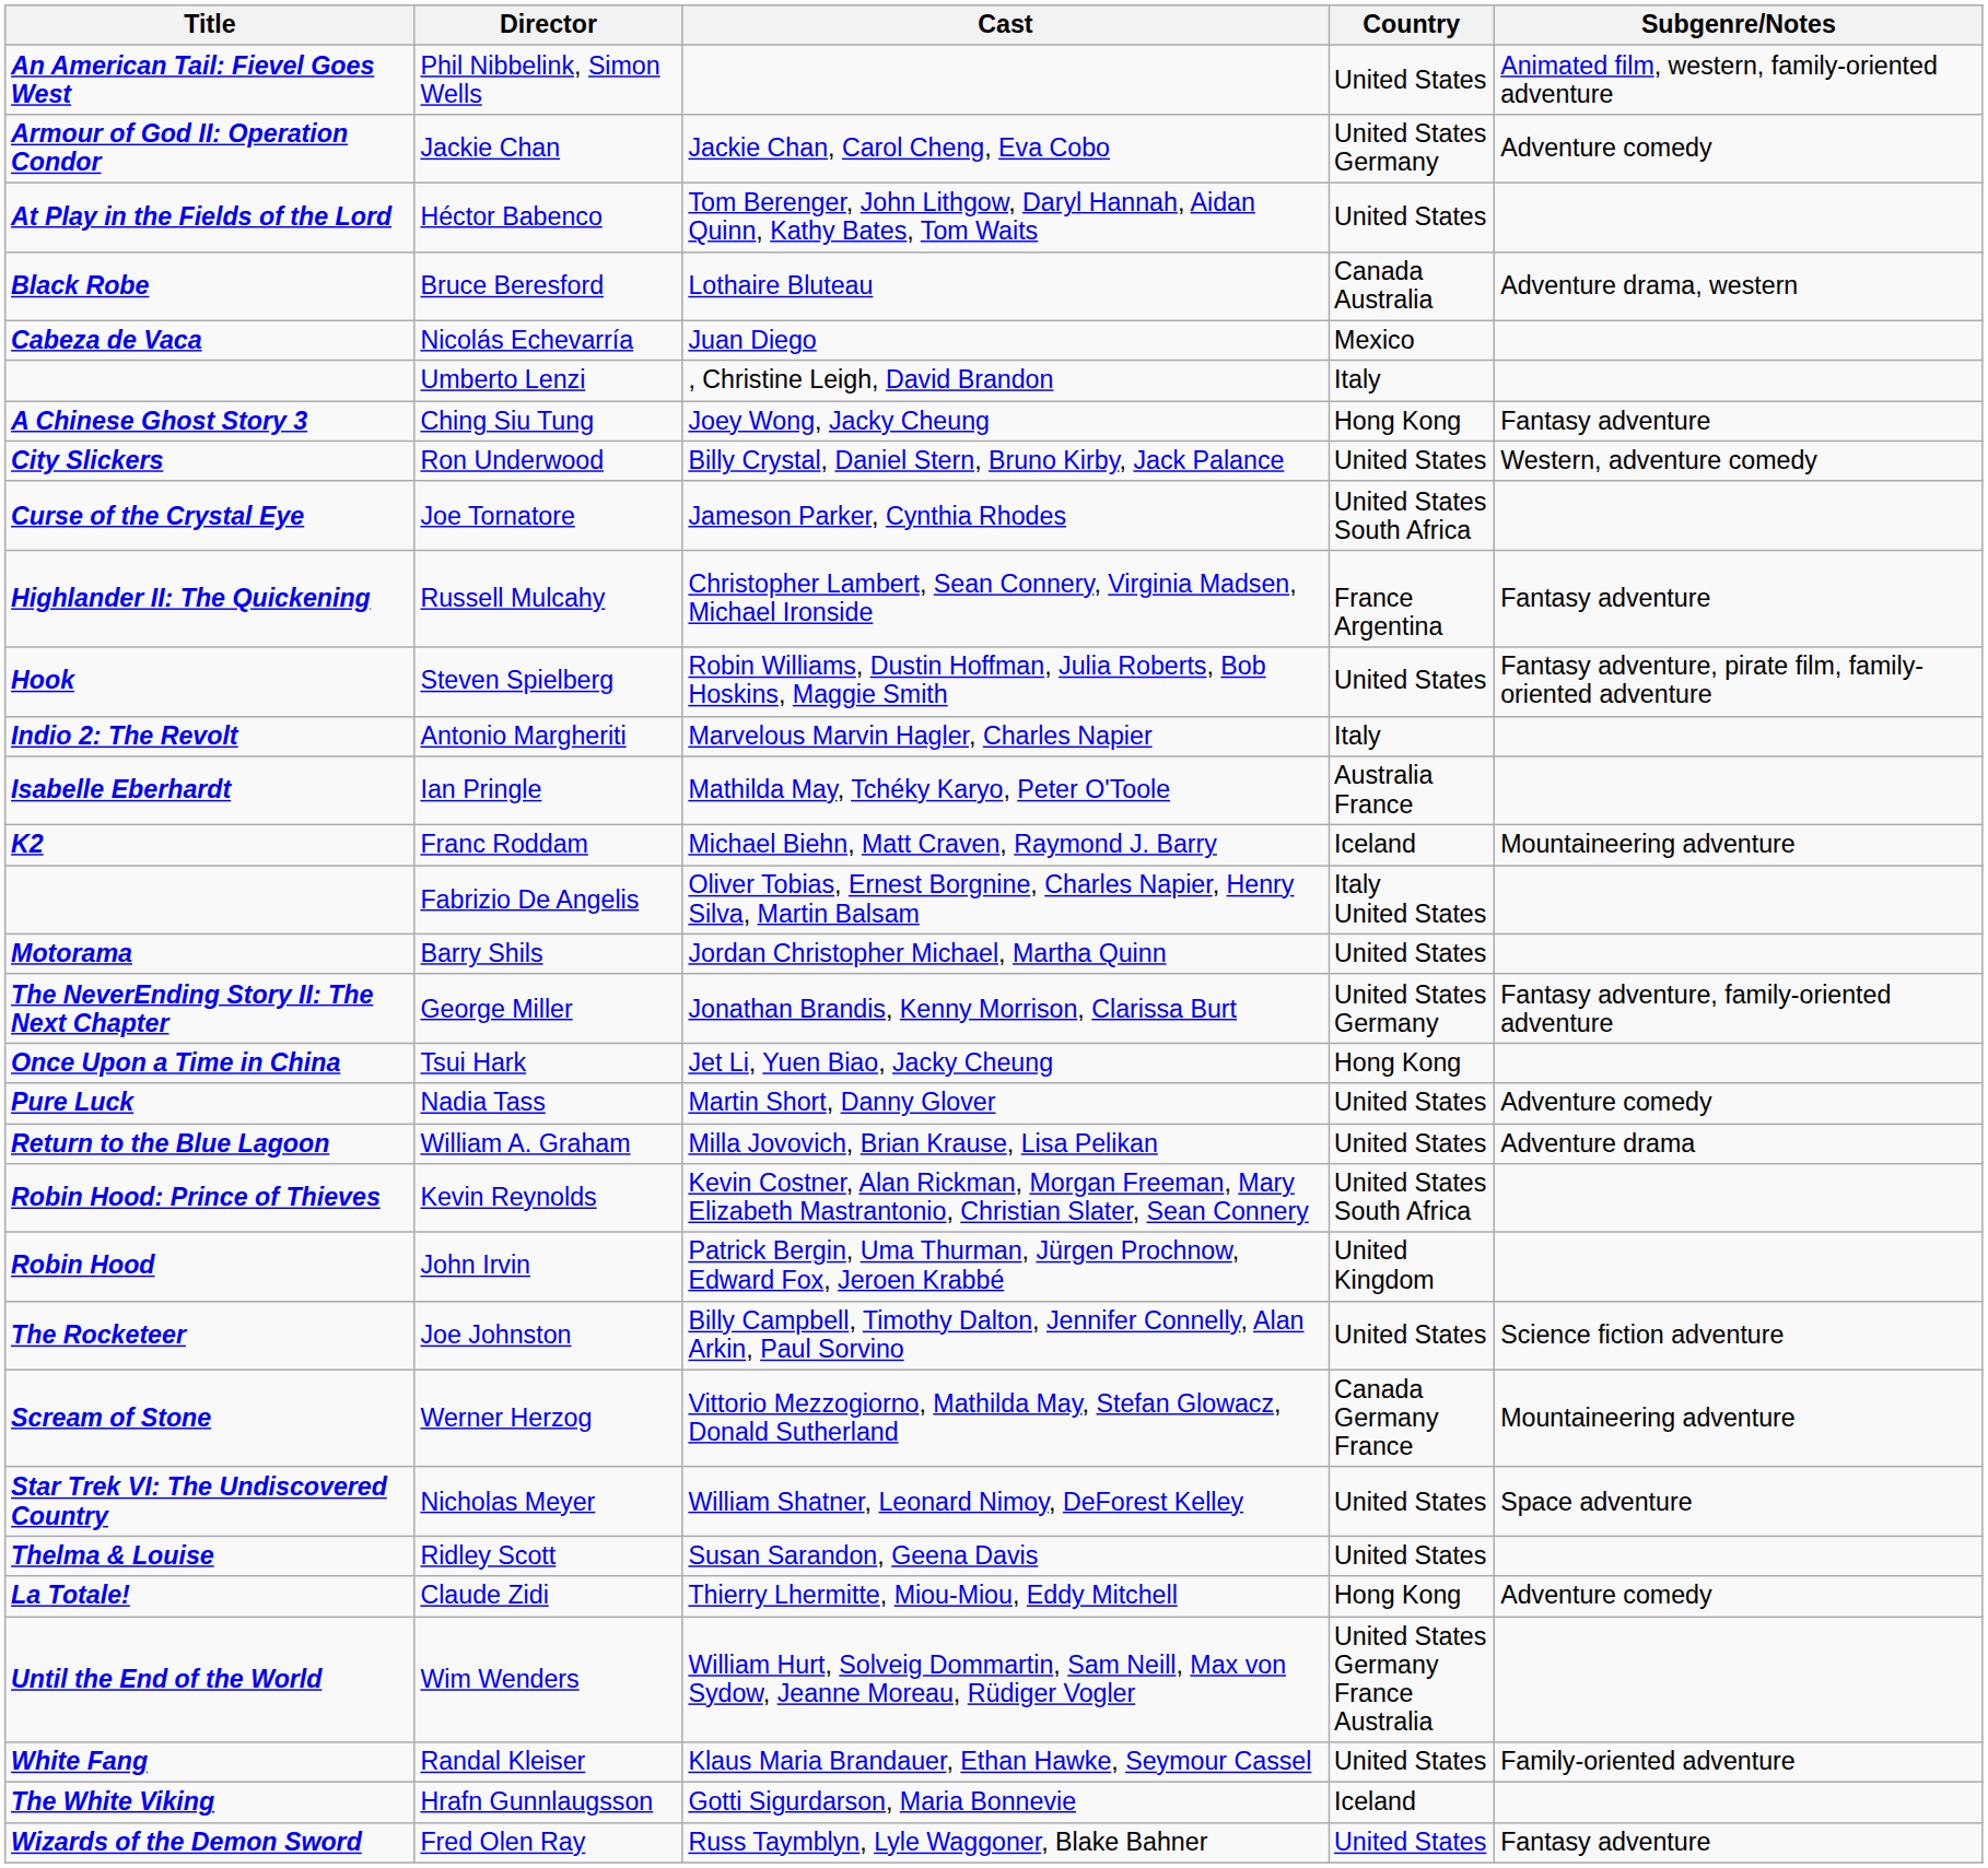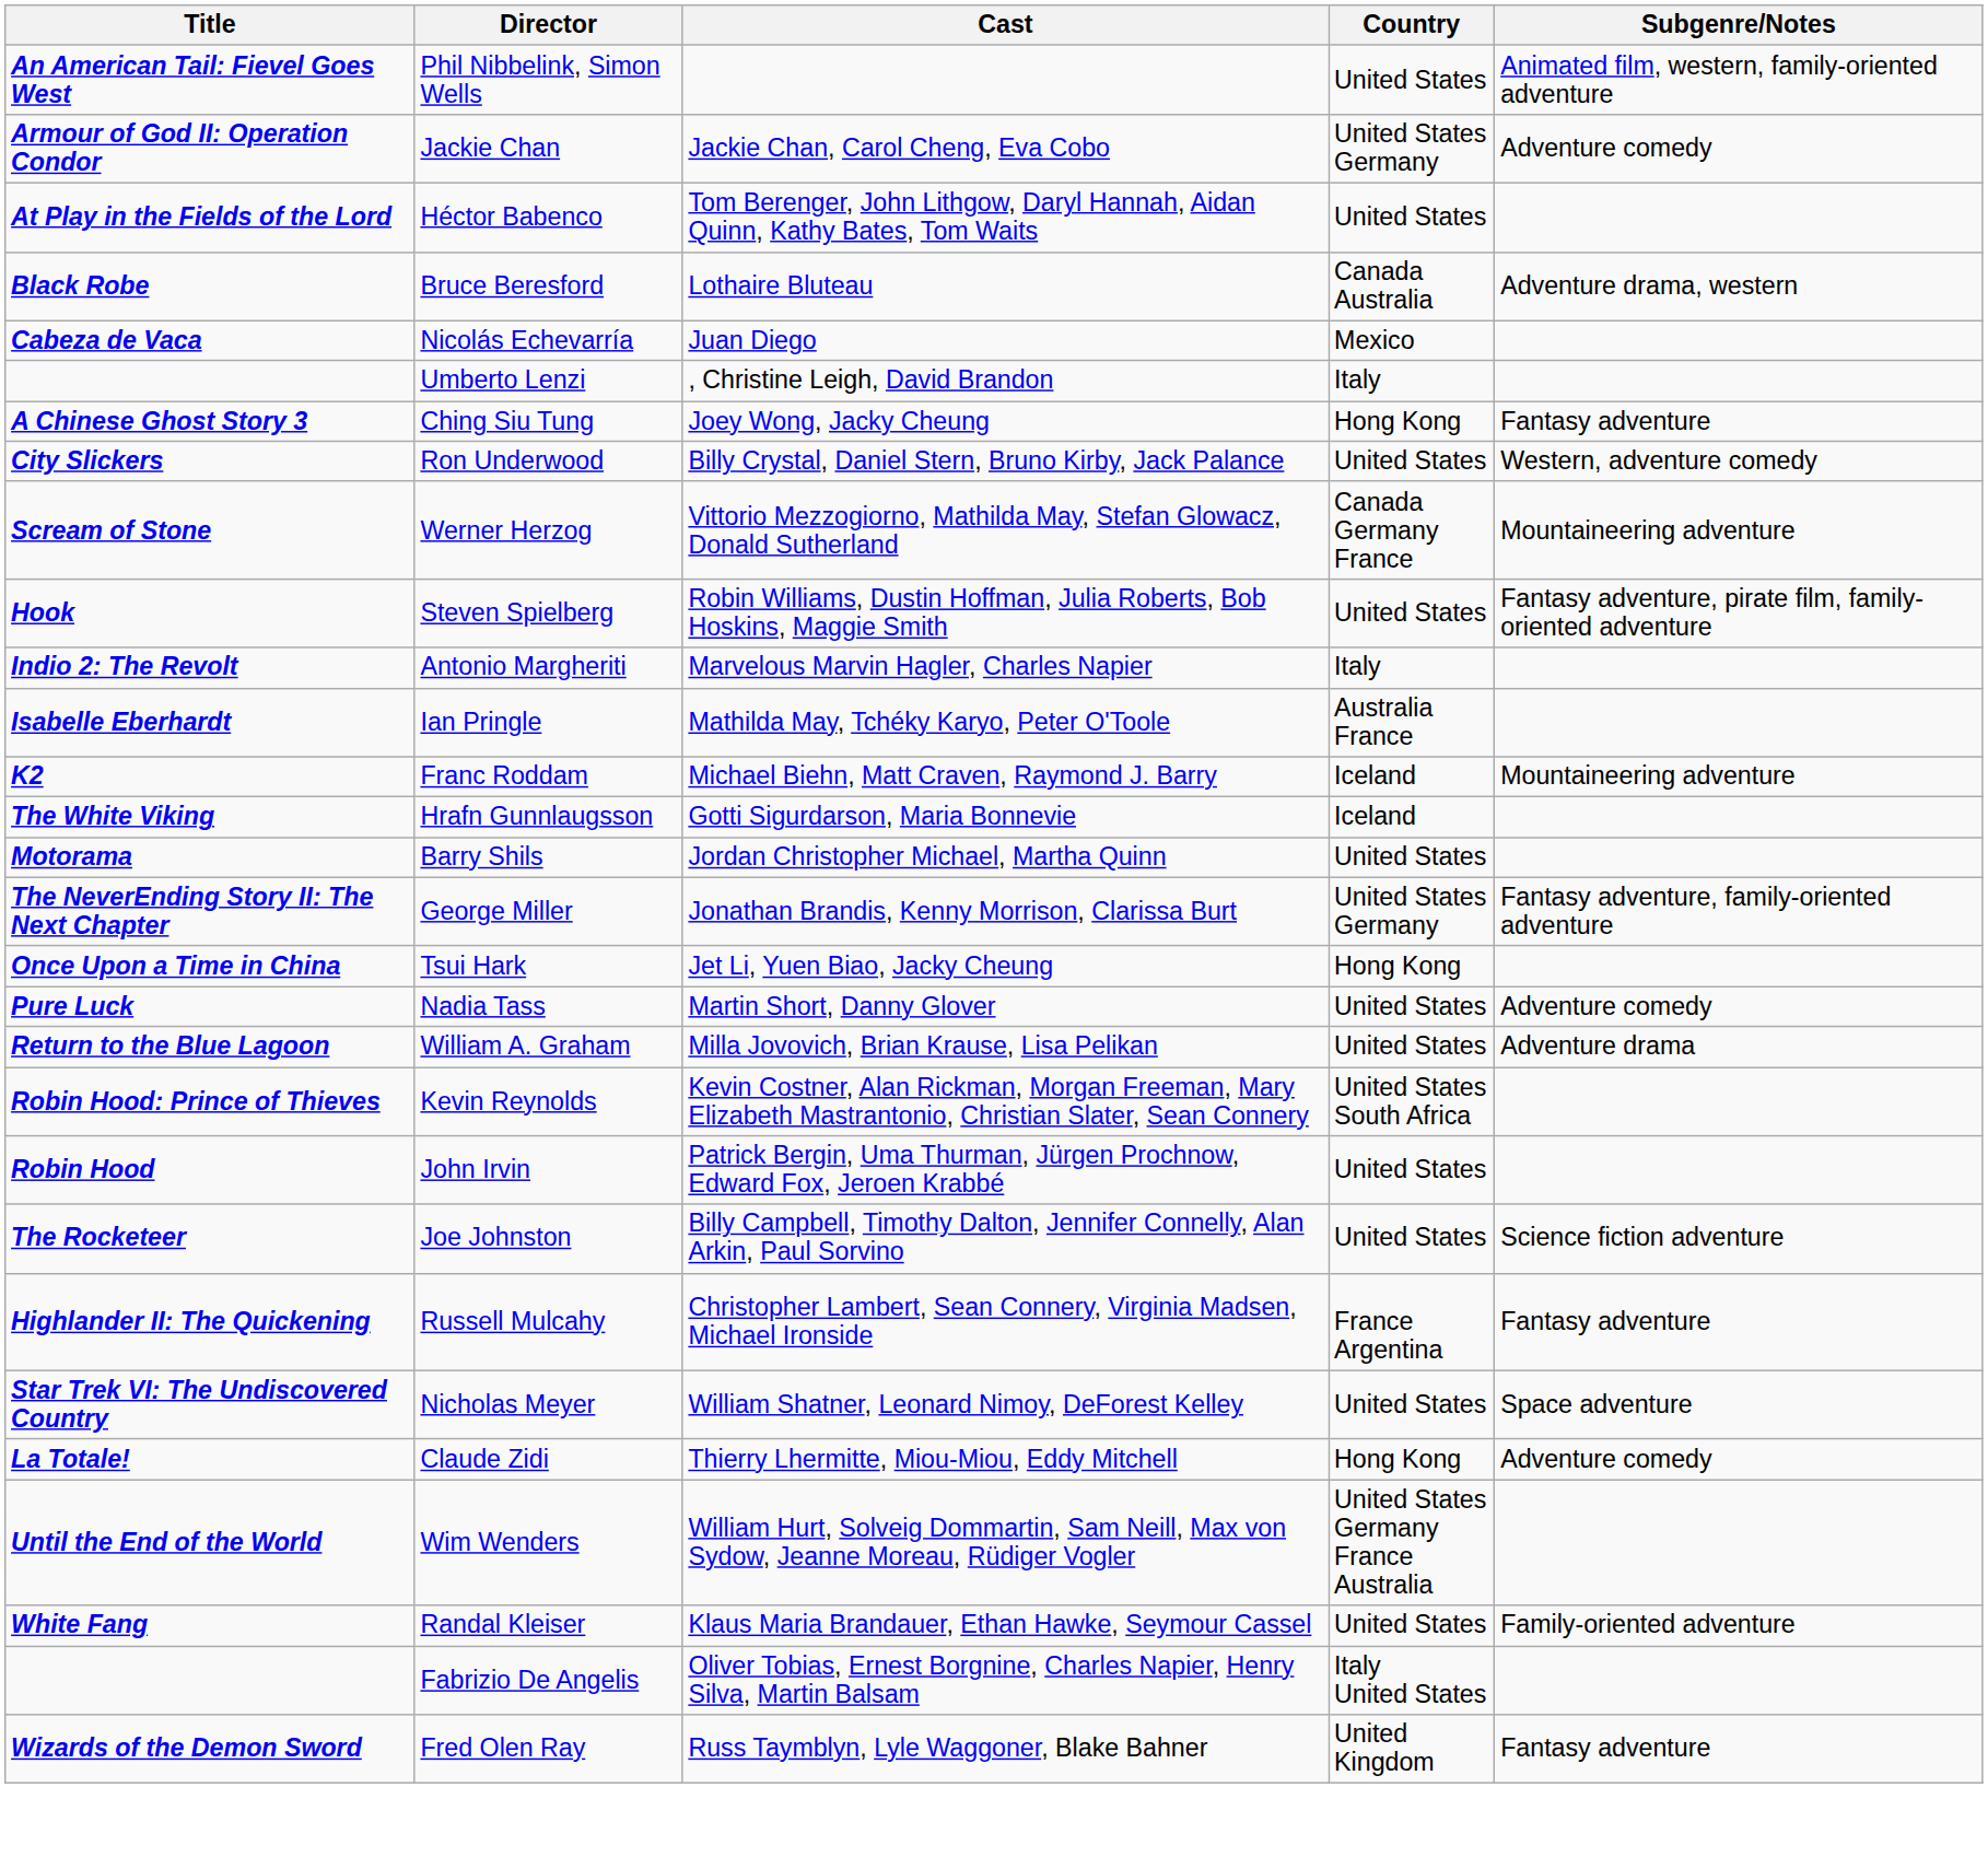- row: Curse of the Crystal Eye | Joe Tornatore | Jameson Parker, Cynthia Rhodes | United States South Africa
rows swapped: Russell Mulcahy <-> Werner Herzog
rows swapped: Fabrizio De Angelis <-> Hrafn Gunnlaugsson
John Irvin | Country: United Kingdom -> United States
- row: Thelma & Louise | Ridley Scott | Susan Sarandon, Geena Davis | United States
Fred Olen Ray | Country: United States -> United Kingdom
